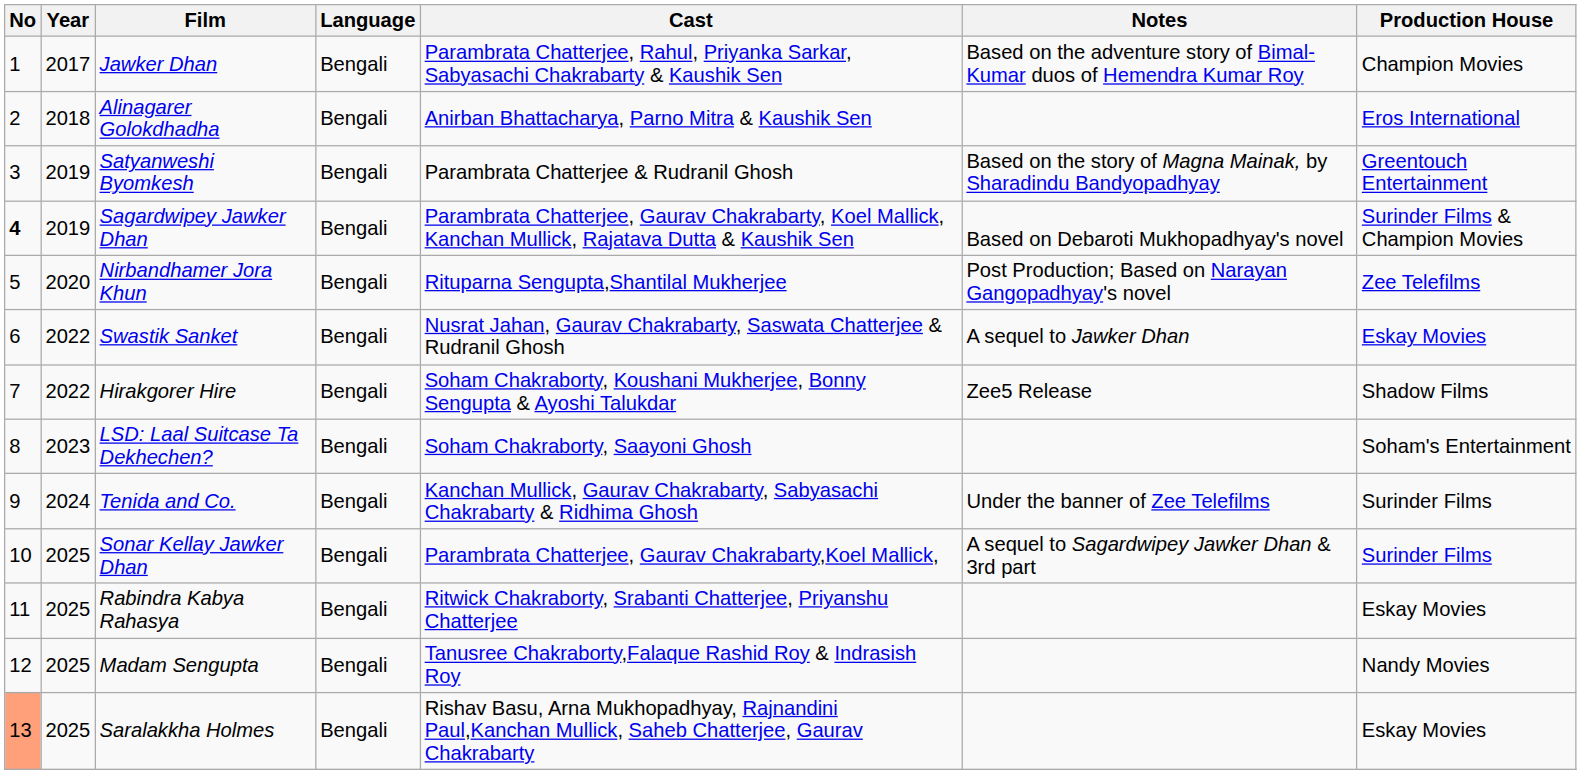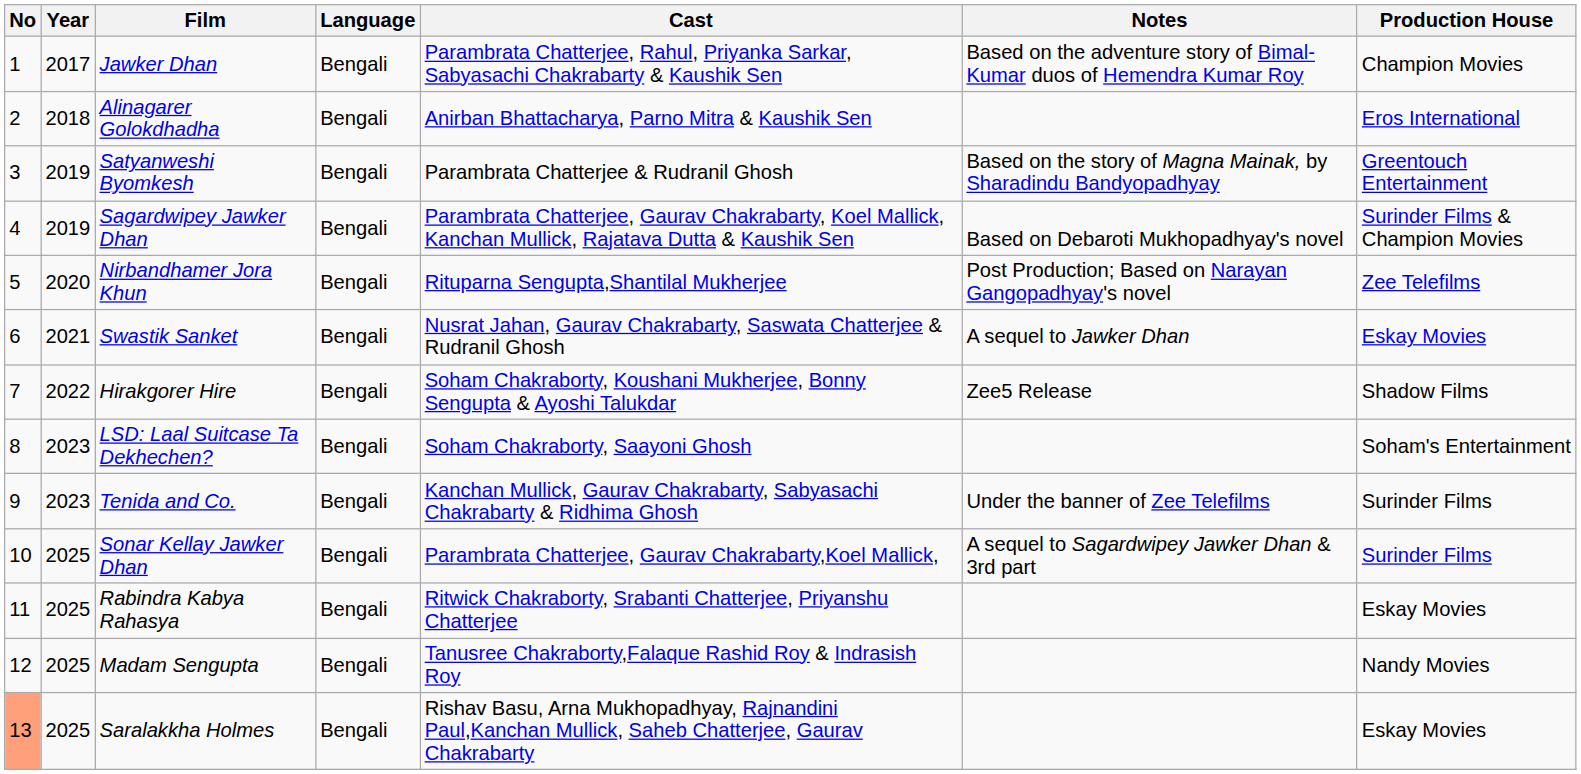Sagardwipey Jawker Dhan | No: bold -> normal
Swastik Sanket | Year: 2022 -> 2021
Tenida and Co. | Year: 2024 -> 2023
